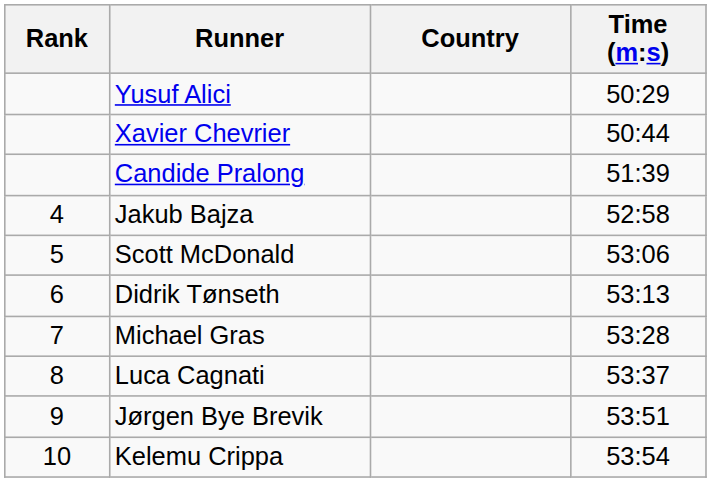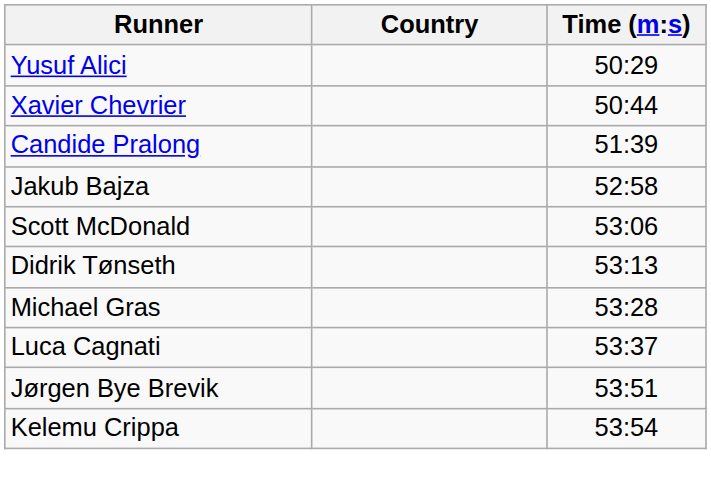- column: Rank | 4 | 5 | 6 | 7 | 8 | 9 | 10
